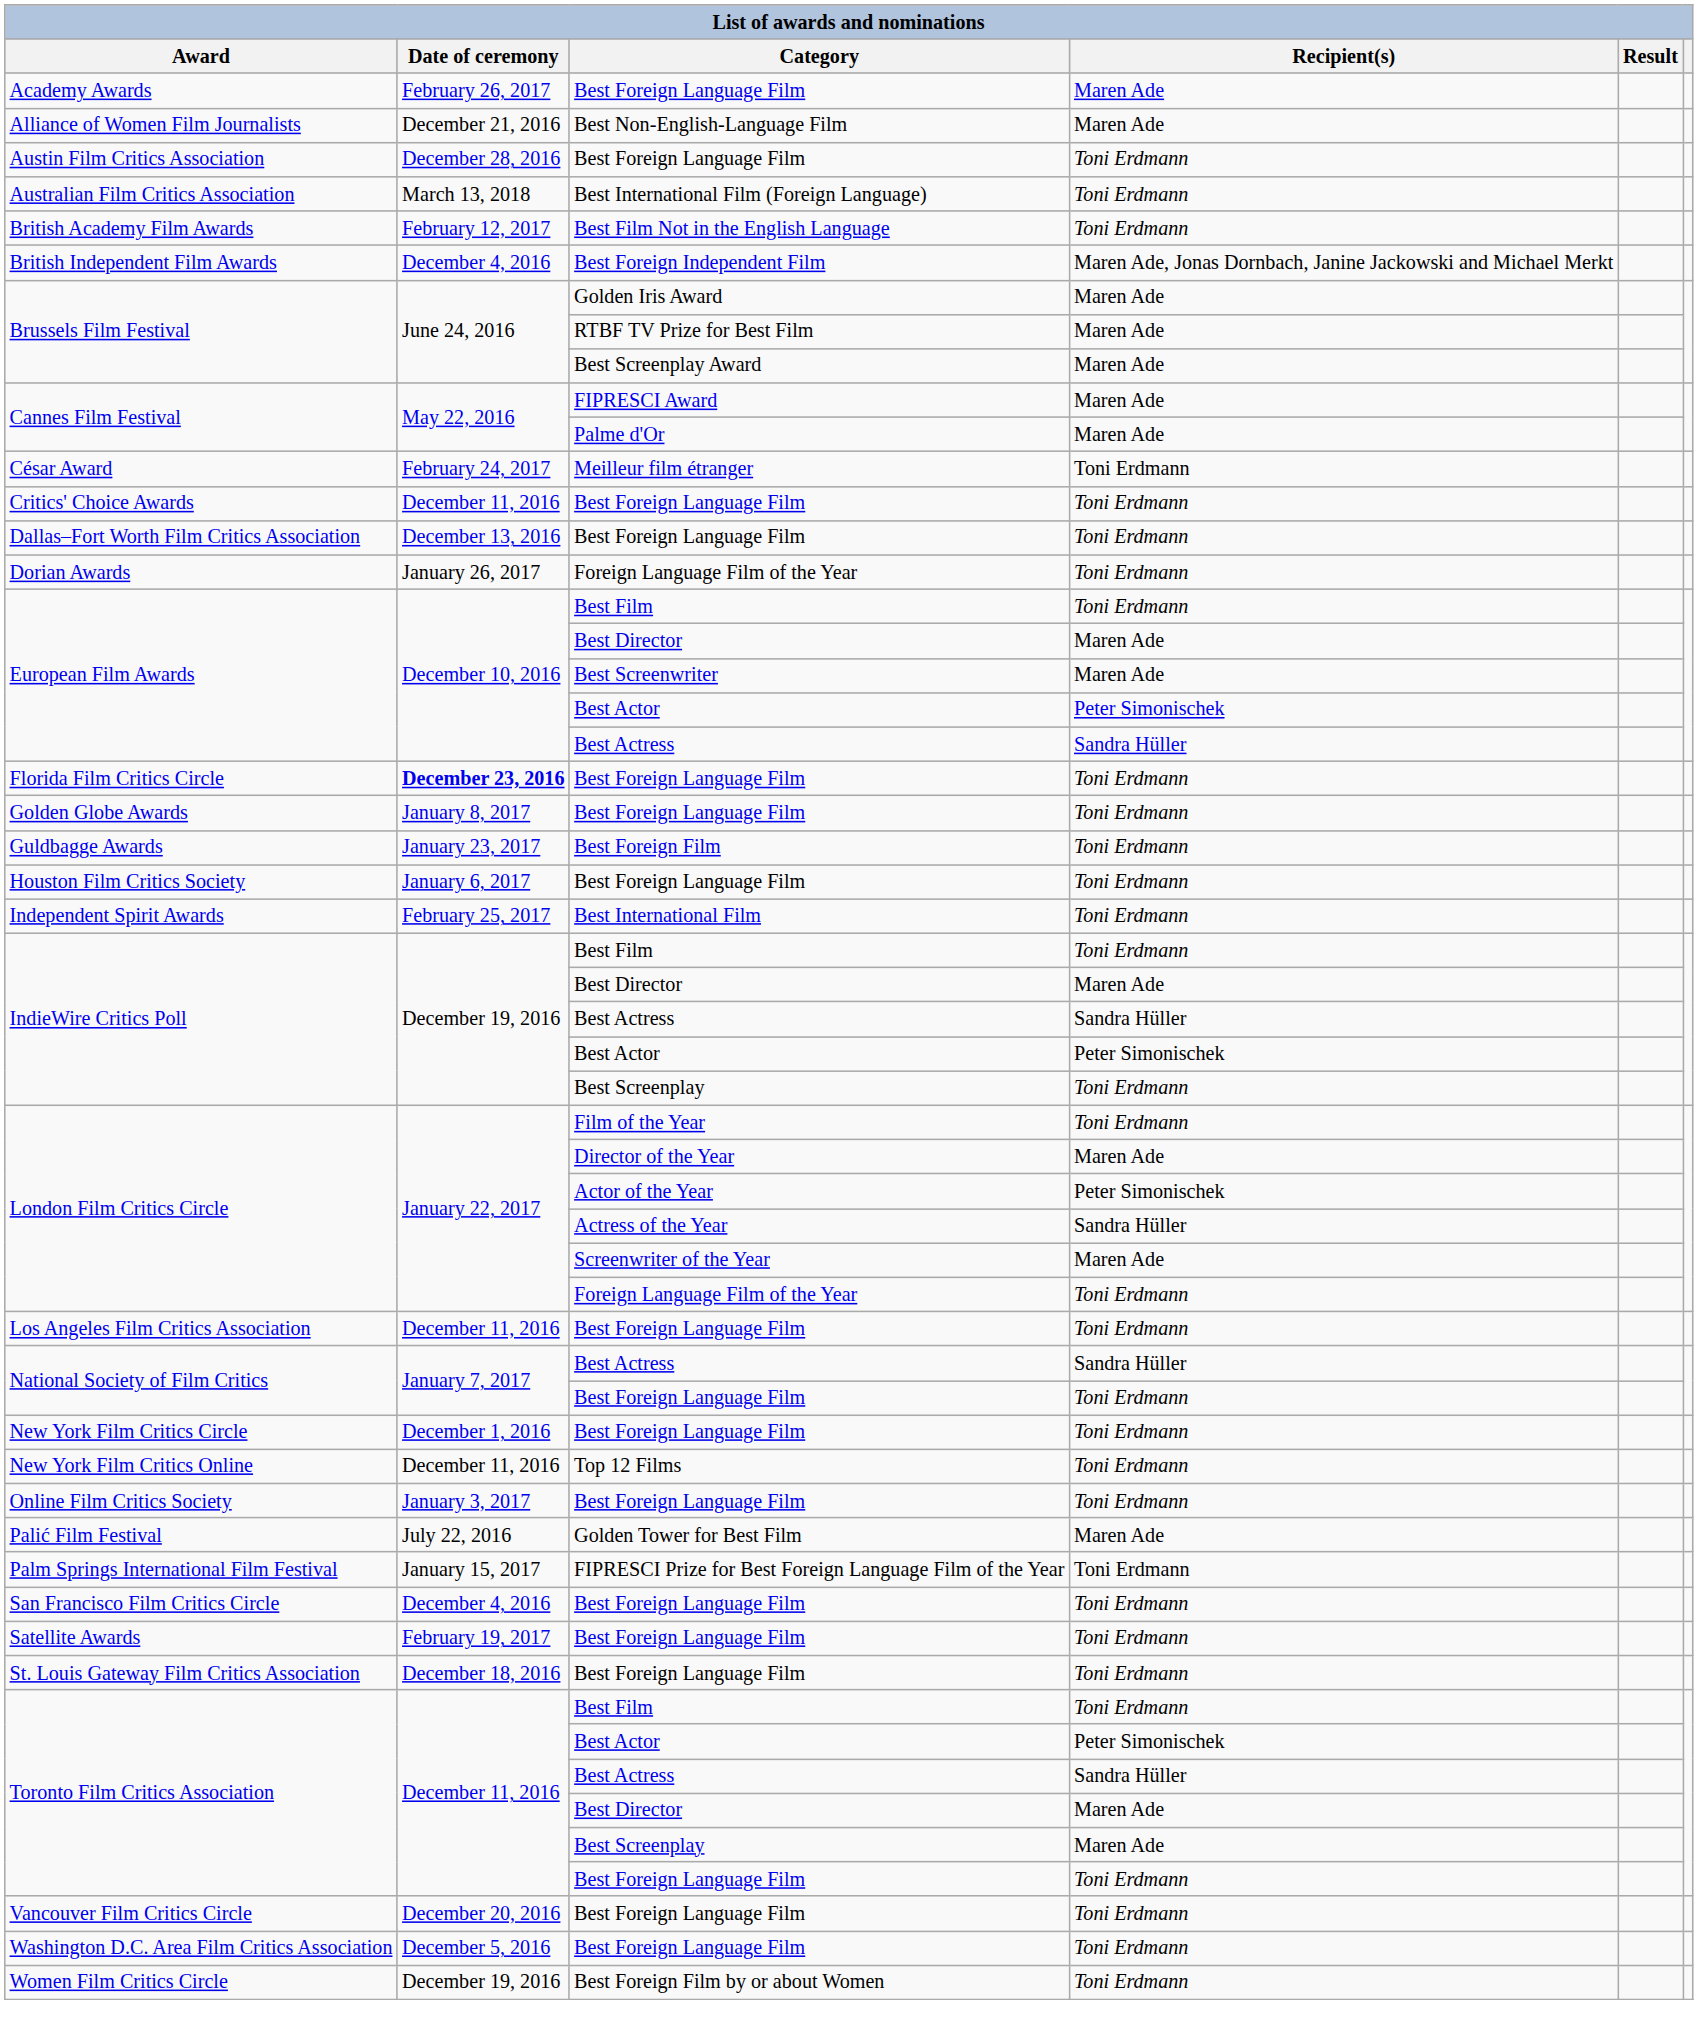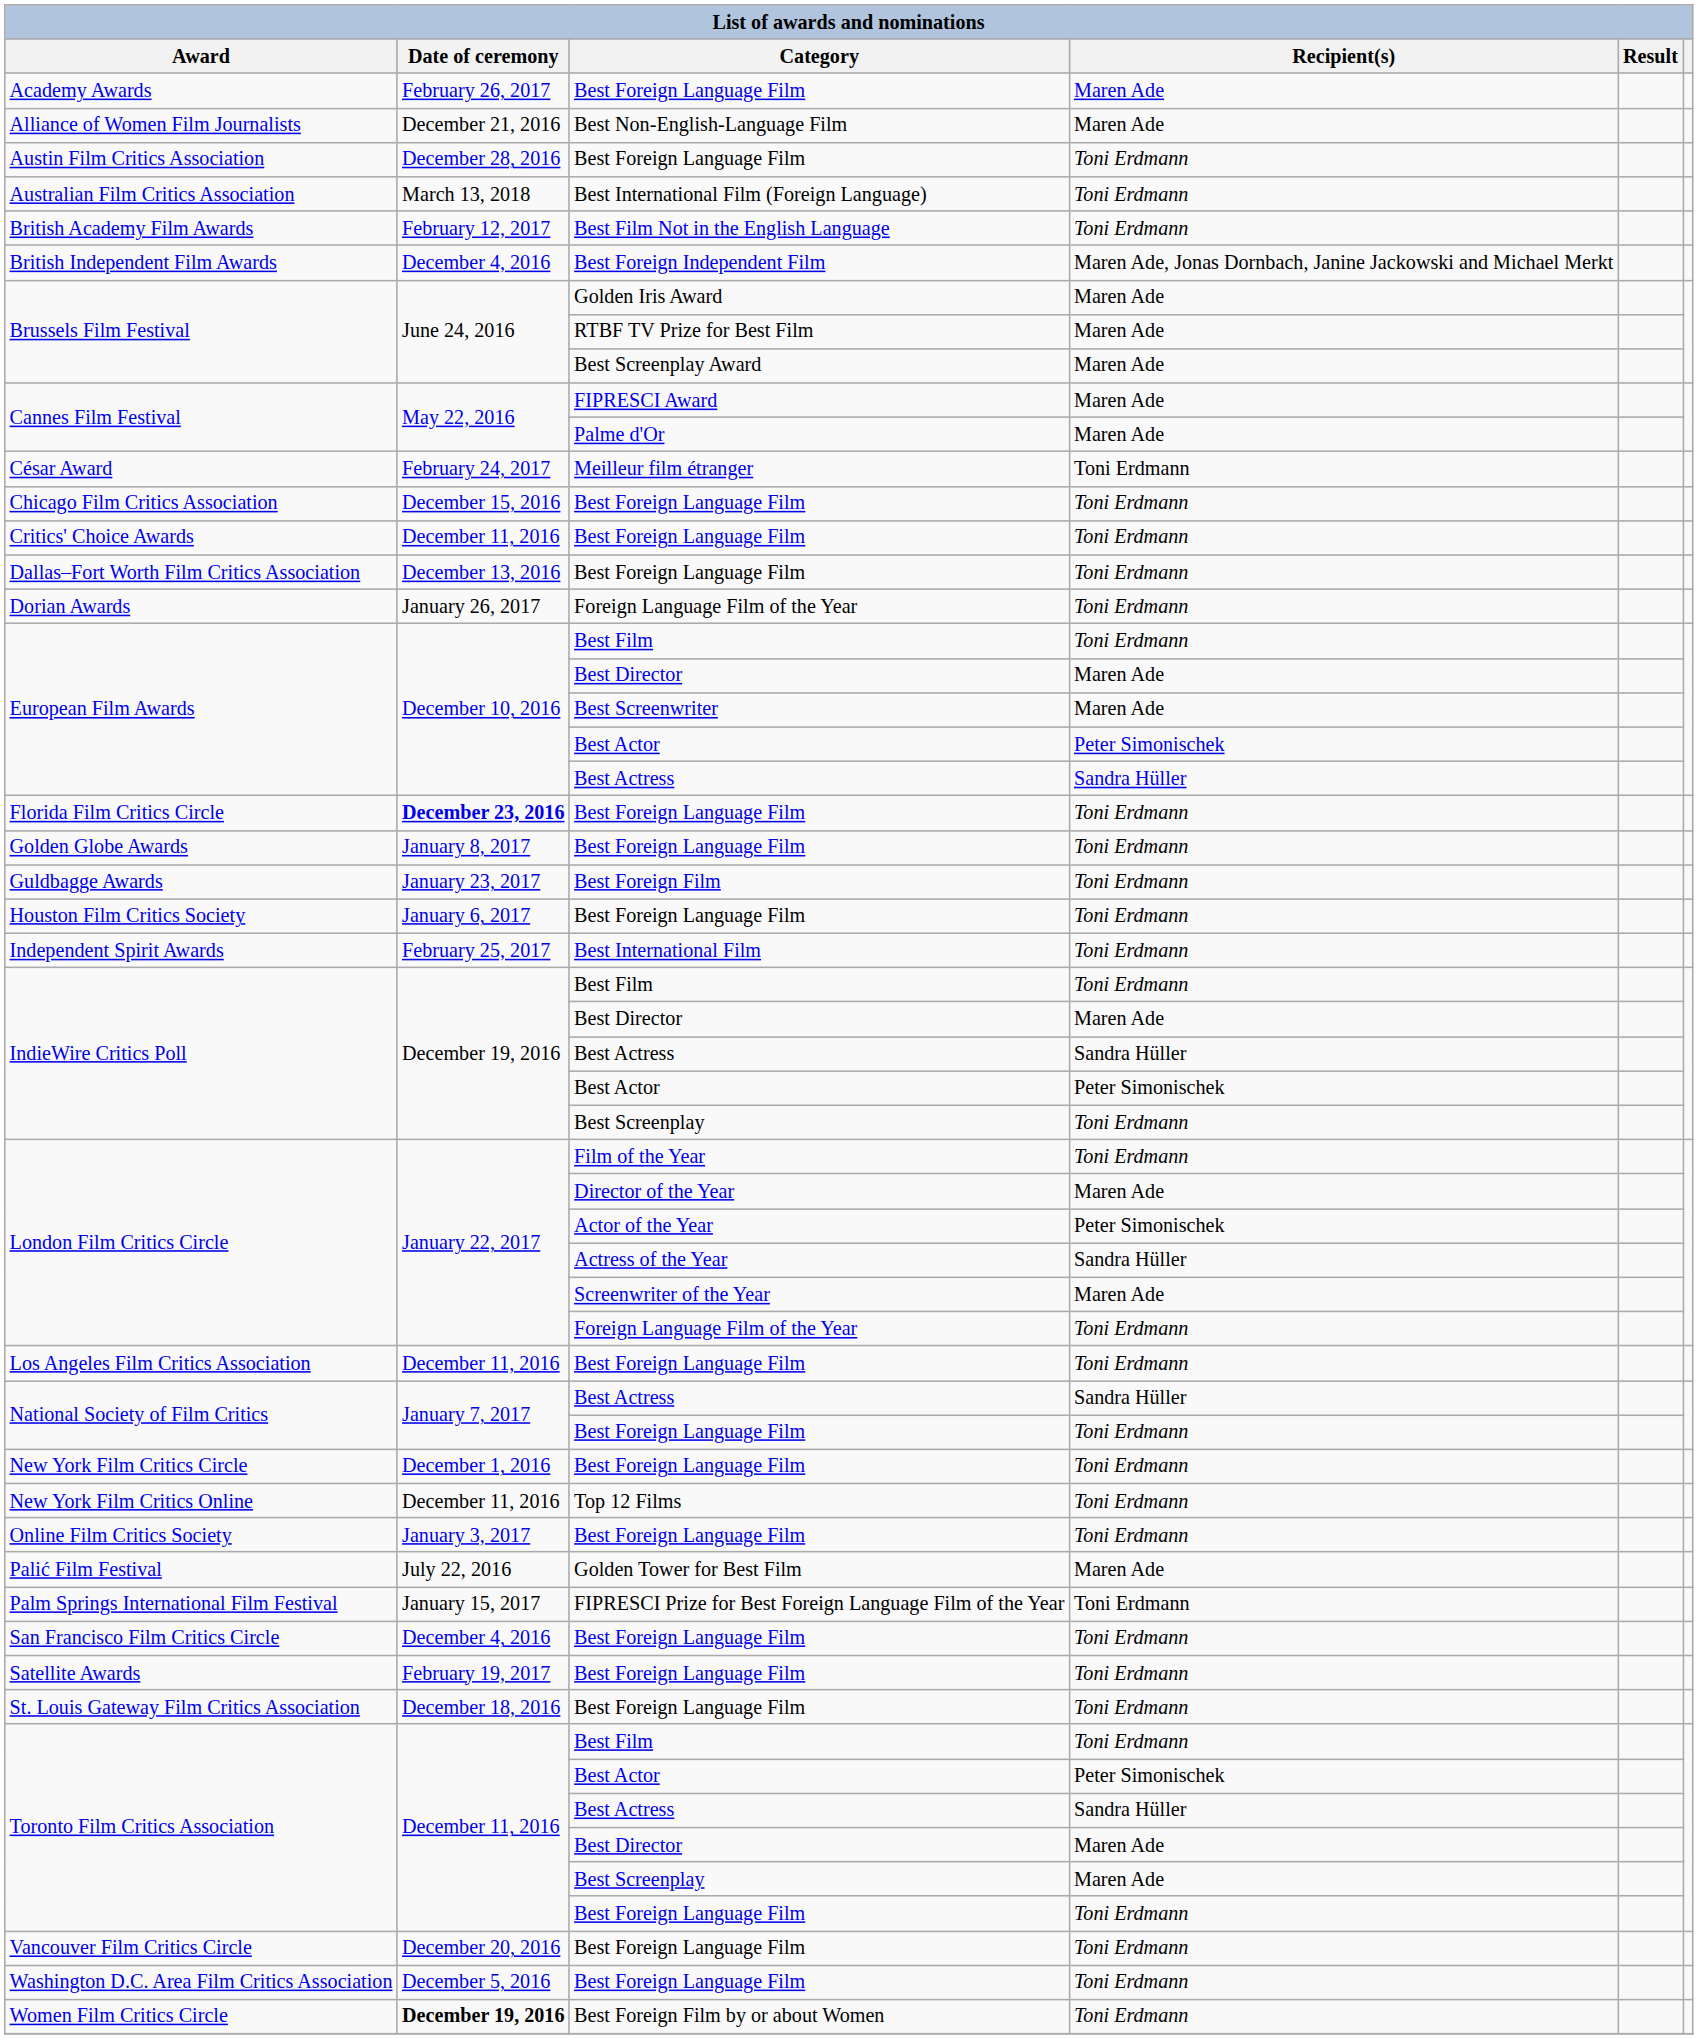+ row: Chicago Film Critics Association | December 15, 2016 | Best Foreign Language Film | Toni Erdmann
Women Film Critics Circle | Date of ceremony: normal -> bold
